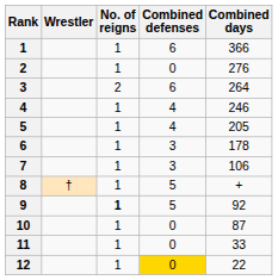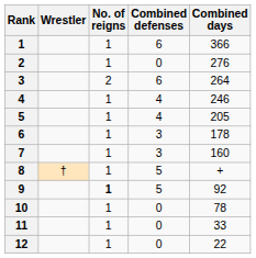7 | Combined days: 106 -> 160
10 | Combined days: 87 -> 78
12 | Combined defenses: gold background -> no background
